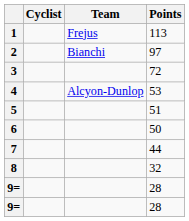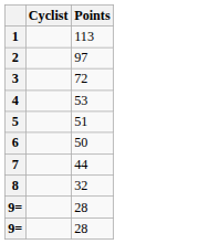- column: Team | Frejus | Bianchi | Alcyon-Dunlop
